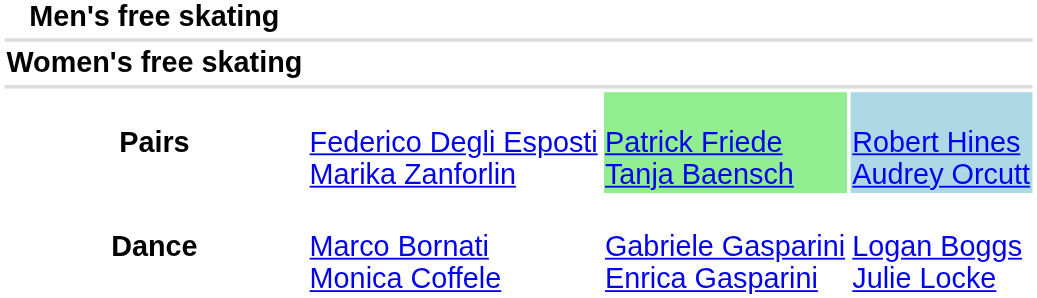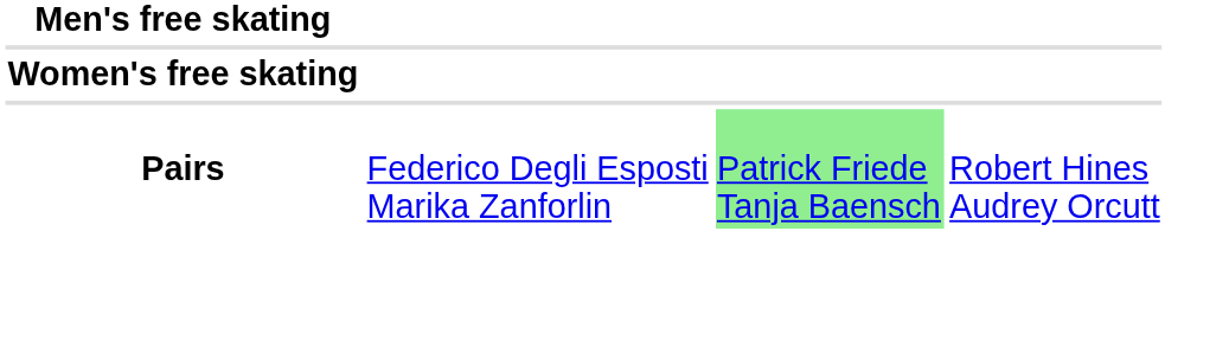Pairs | column 4: lightblue background -> no background
- row: Dance | Marco Bornati Monica Coffele | Gabriele Gasparini Enrica Gasparini | Logan Boggs Julie Locke
